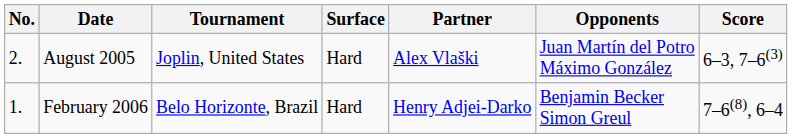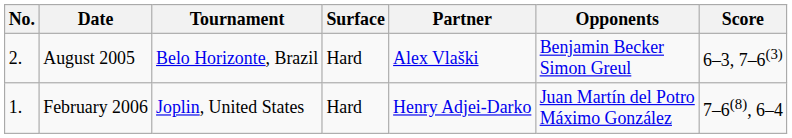August 2005 | Tournament: Joplin, United States -> Belo Horizonte, Brazil
August 2005 | Opponents: Juan Martín del Potro Máximo González -> Benjamin Becker Simon Greul
February 2006 | Tournament: Belo Horizonte, Brazil -> Joplin, United States
February 2006 | Opponents: Benjamin Becker Simon Greul -> Juan Martín del Potro Máximo González
